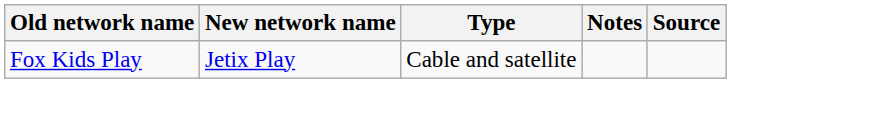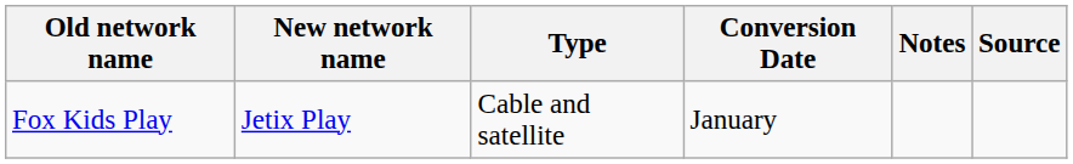+ column: Conversion Date | January
